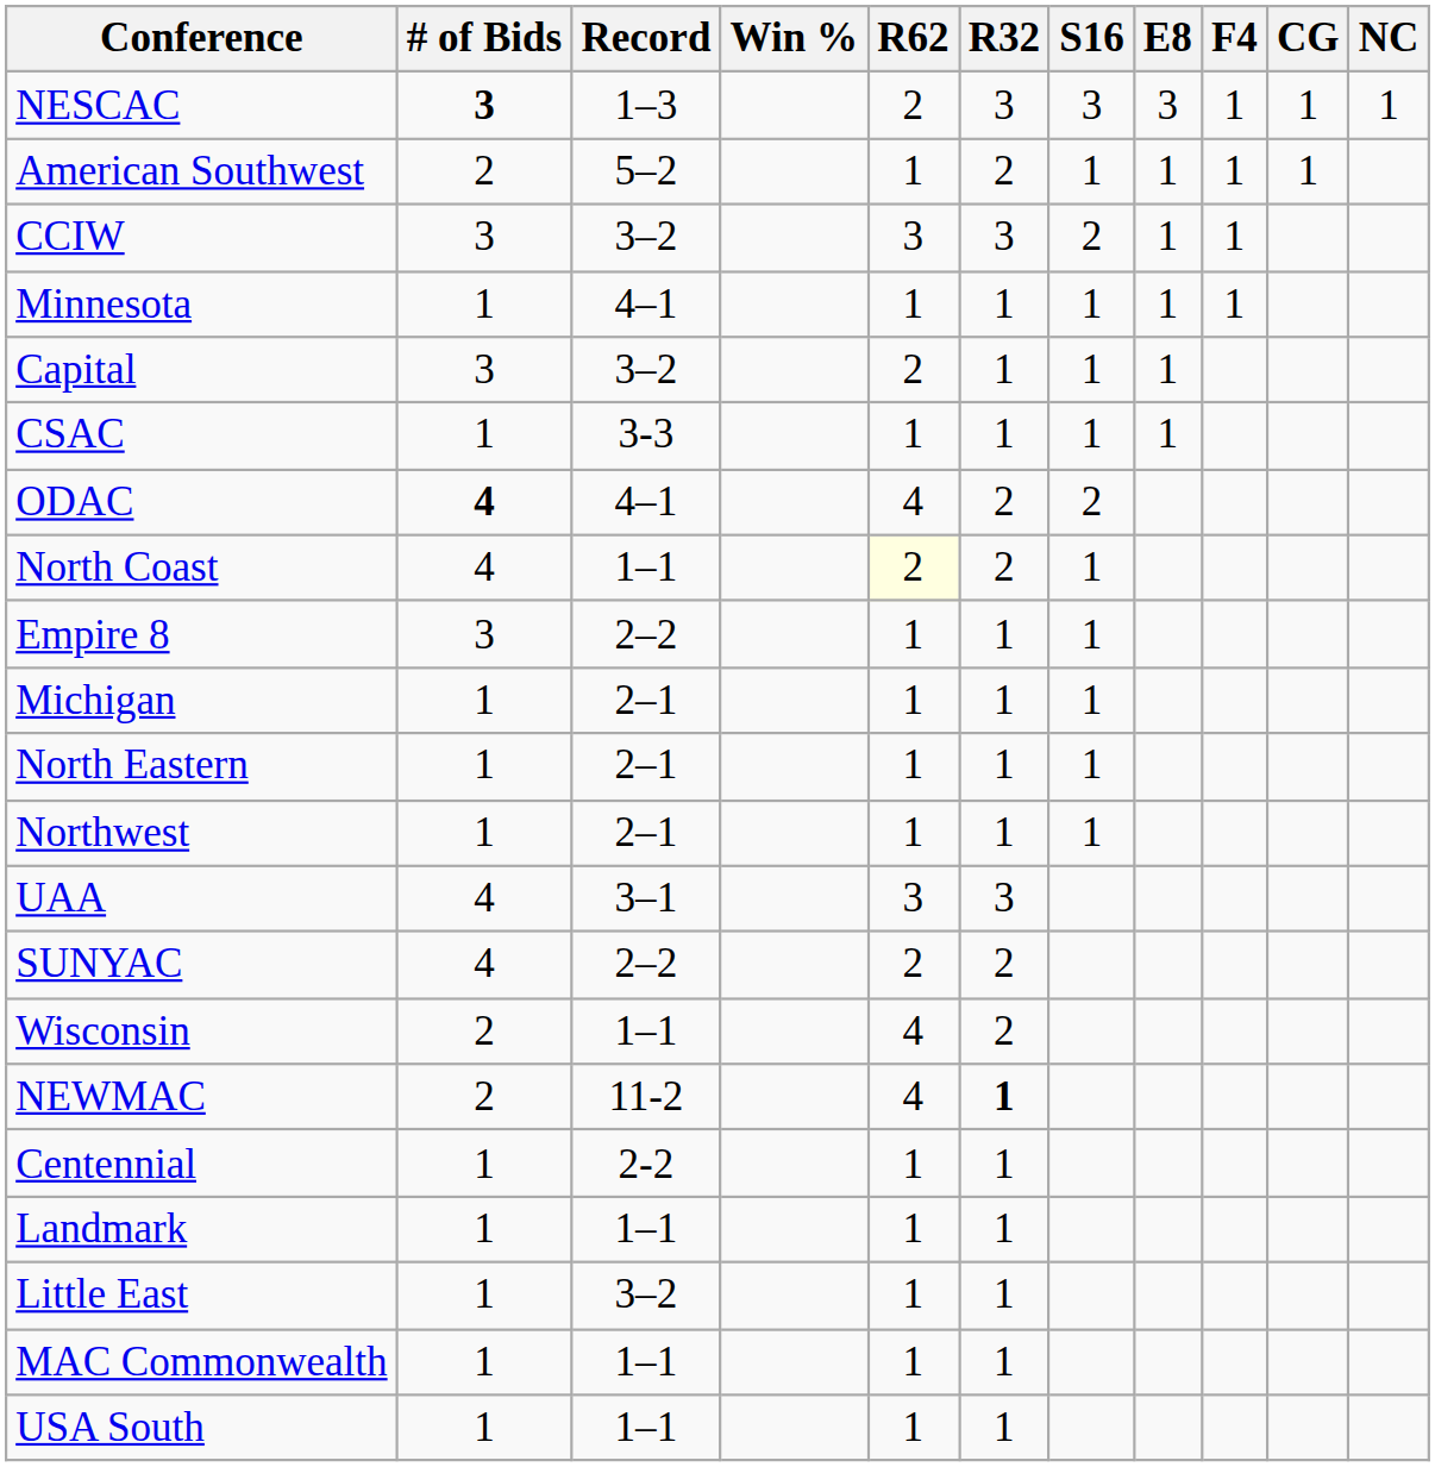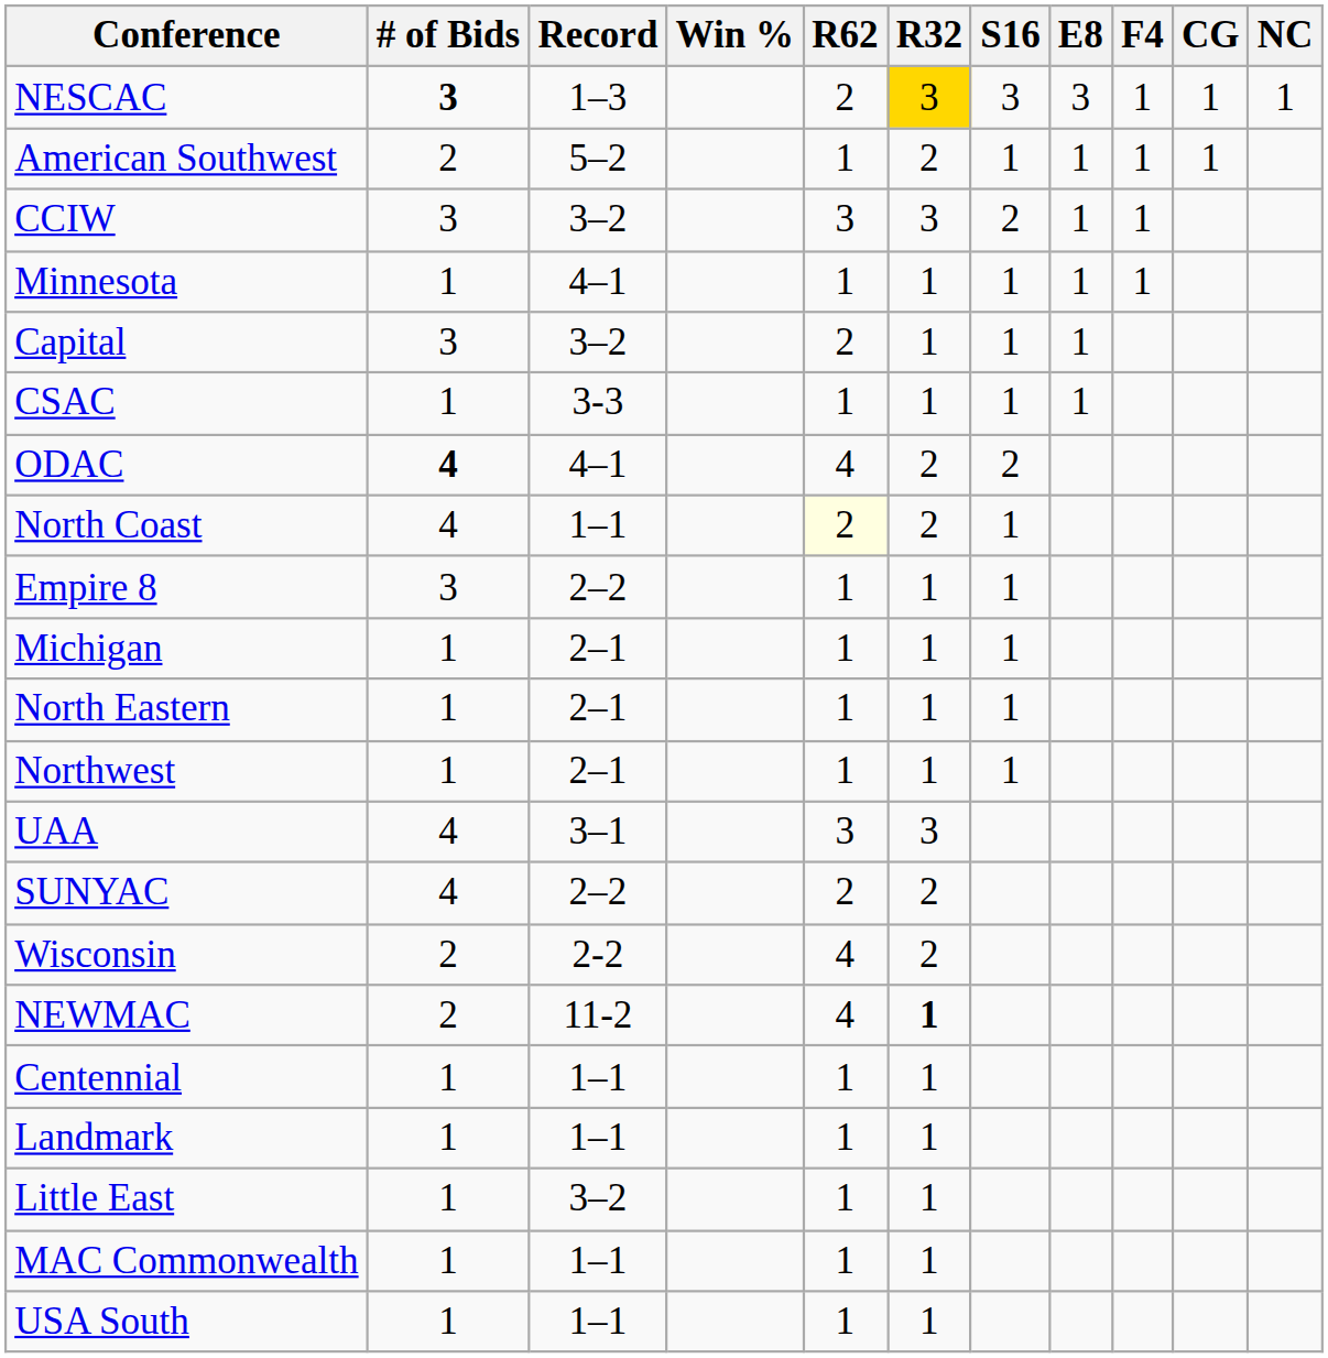NESCAC | R32: no background -> gold background
Wisconsin | Record: 1–1 -> 2-2
Centennial | Record: 2-2 -> 1–1
